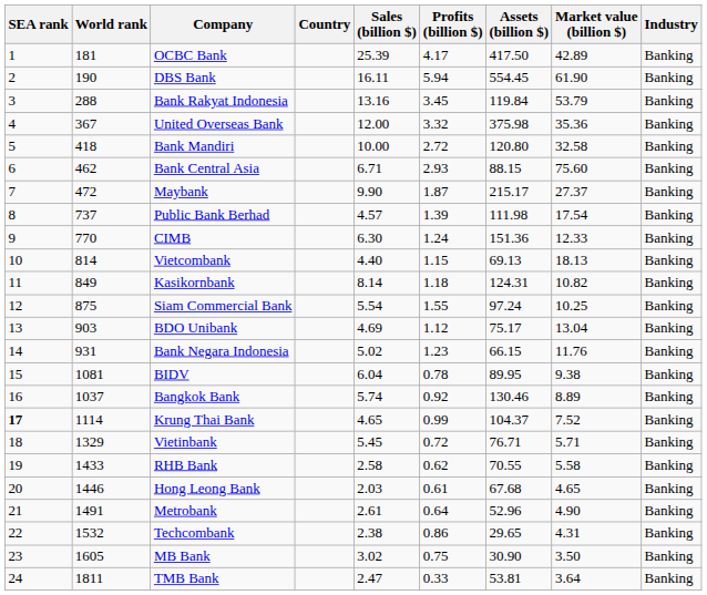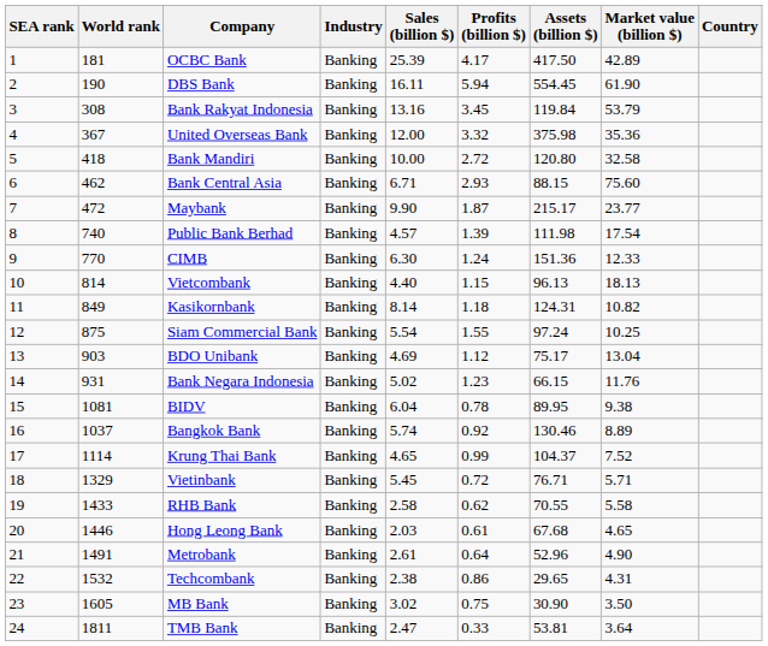columns swapped: Industry <-> Country
Bank Rakyat Indonesia | World rank: 288 -> 308
Maybank | Market value (billion $): 27.37 -> 23.77
Public Bank Berhad | World rank: 737 -> 740
Vietcombank | Assets (billion $): 69.13 -> 96.13
Krung Thai Bank | SEA rank: bold -> normal
